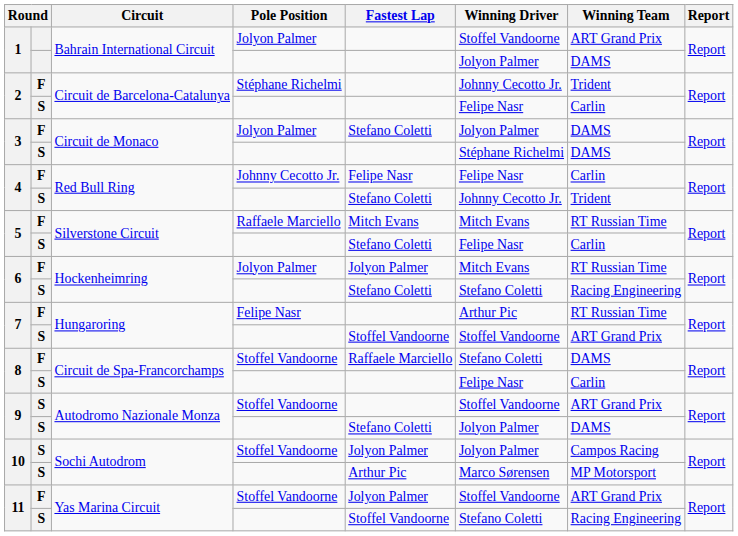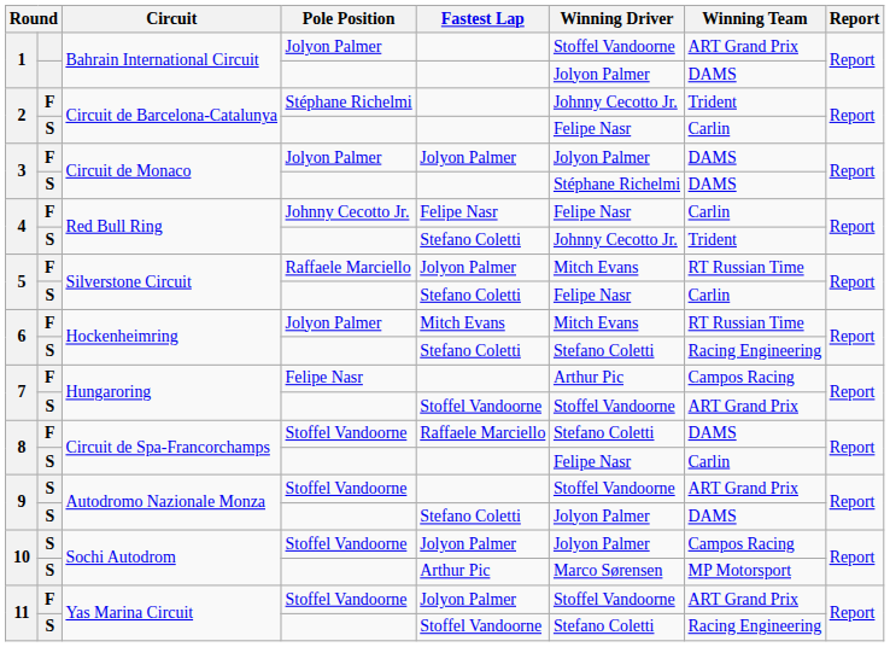3 / Jolyon Palmer | Fastest Lap: Stefano Coletti -> Jolyon Palmer
5 / Raffaele Marciello | Fastest Lap: Mitch Evans -> Jolyon Palmer
6 / Jolyon Palmer | Fastest Lap: Jolyon Palmer -> Mitch Evans
7 / Felipe Nasr | Winning Team: RT Russian Time -> Campos Racing
